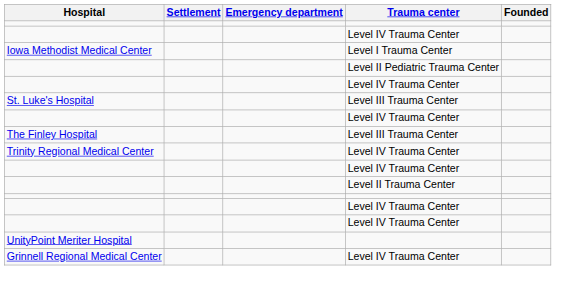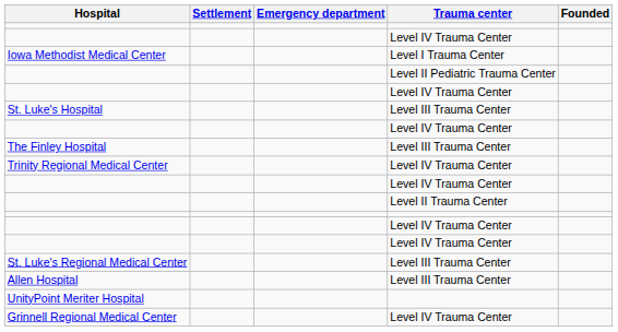+ row: St. Luke's Regional Medical Center | Level III Trauma Center
+ row: Allen Hospital | Level III Trauma Center
